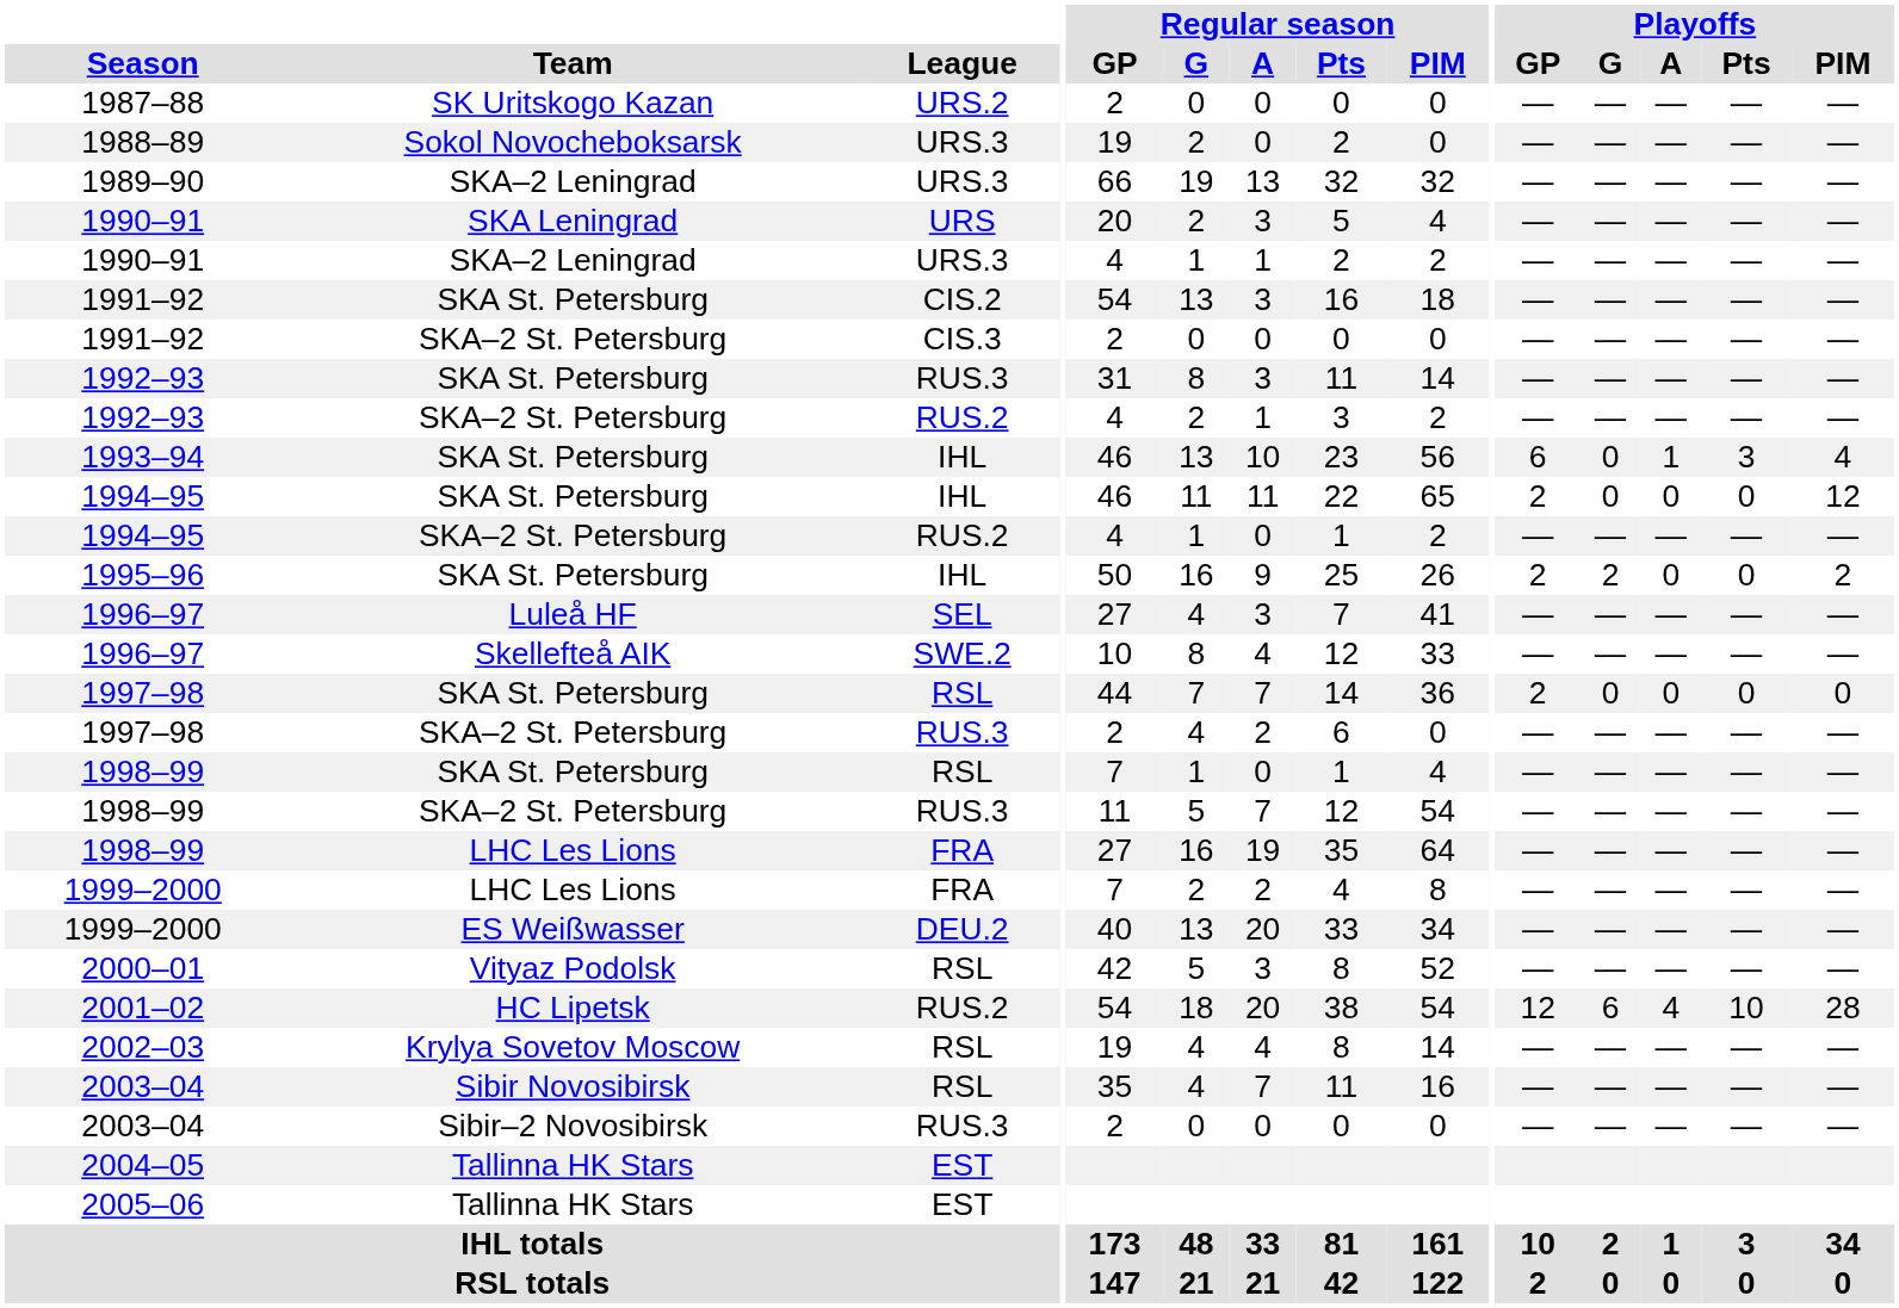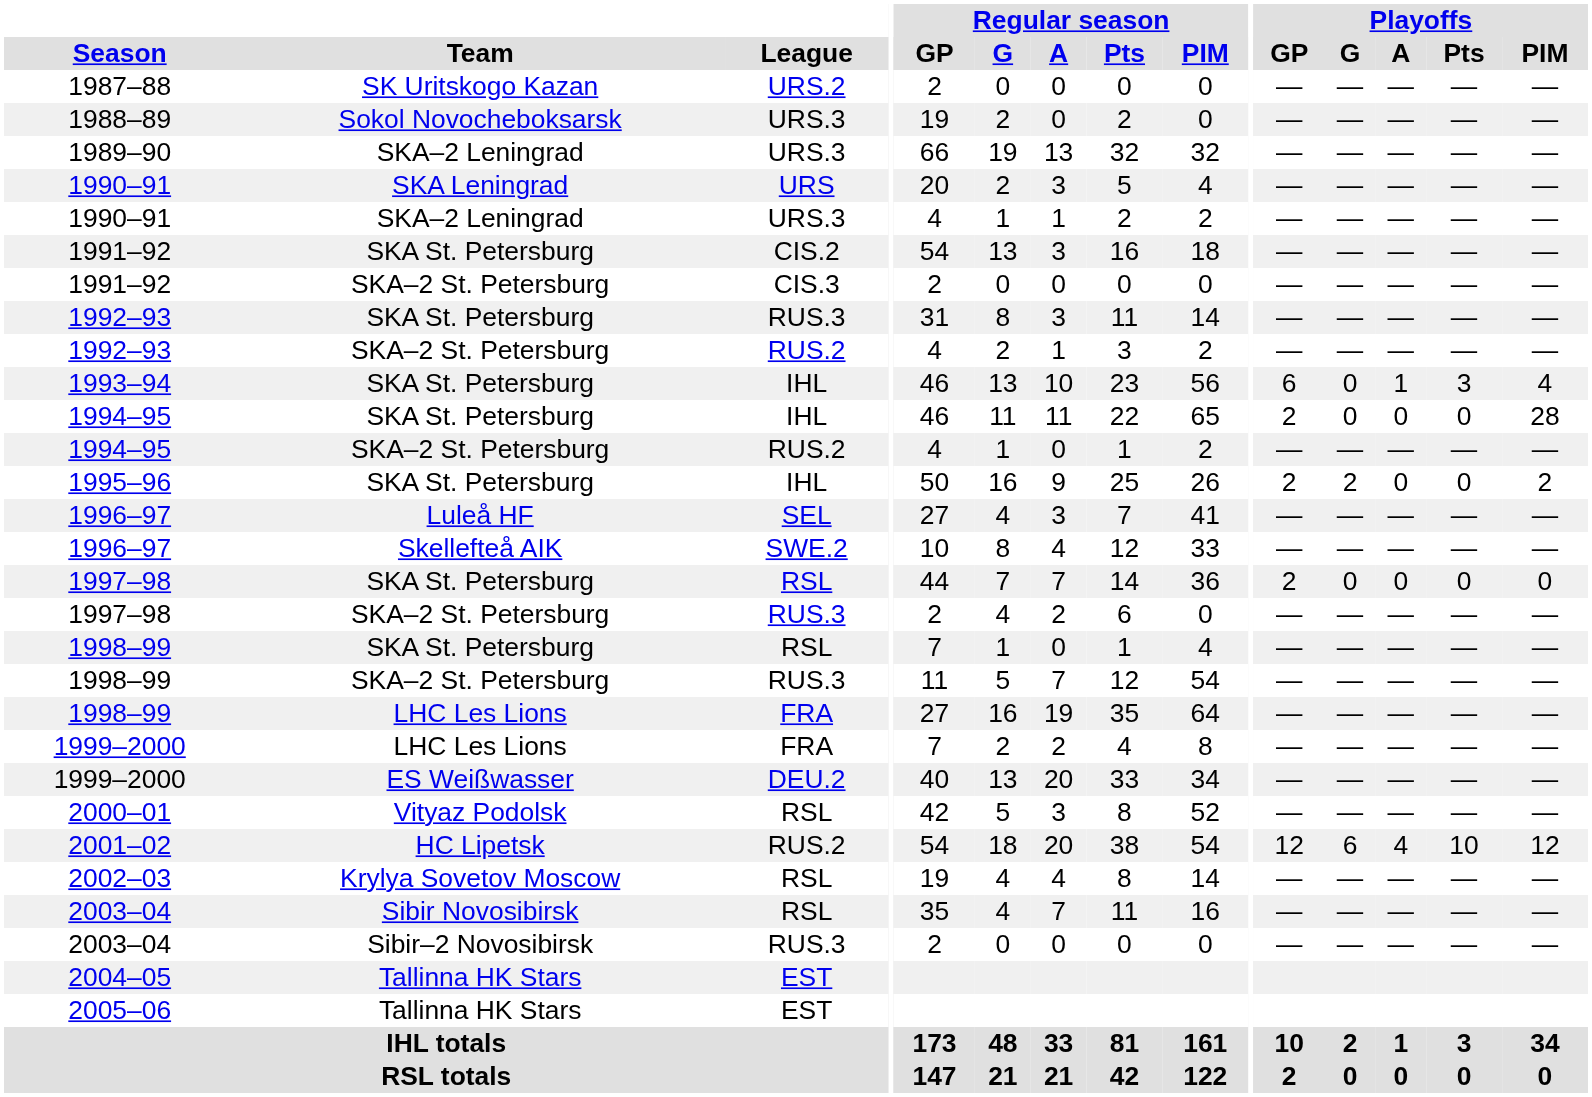1994–95 / SKA St. Petersburg | Playoffs / PIM: 12 -> 28
2001–02 | Playoffs / PIM: 28 -> 12
